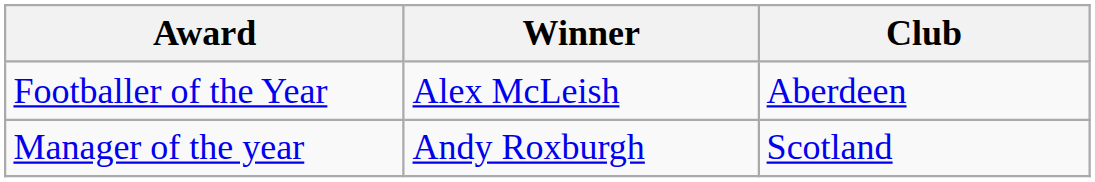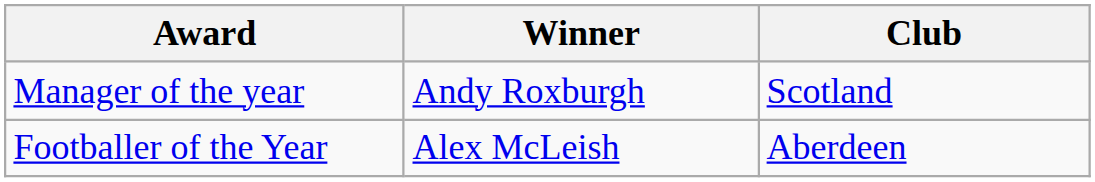rows swapped: Footballer of the Year <-> Manager of the year
